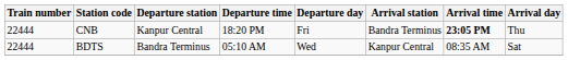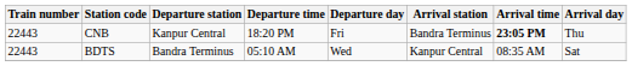CNB | Train number: 22444 -> 22443
BDTS | Train number: 22444 -> 22443
